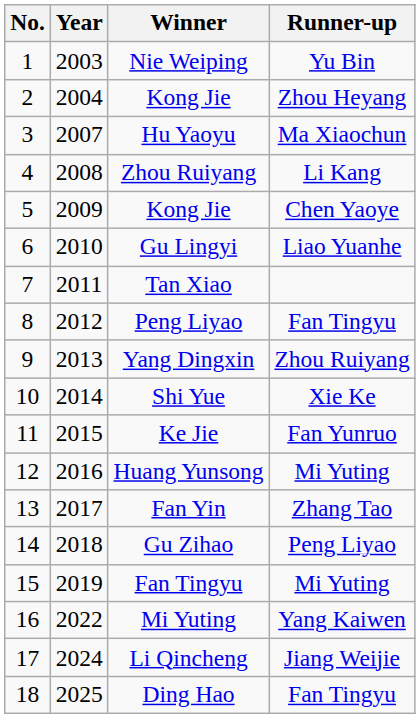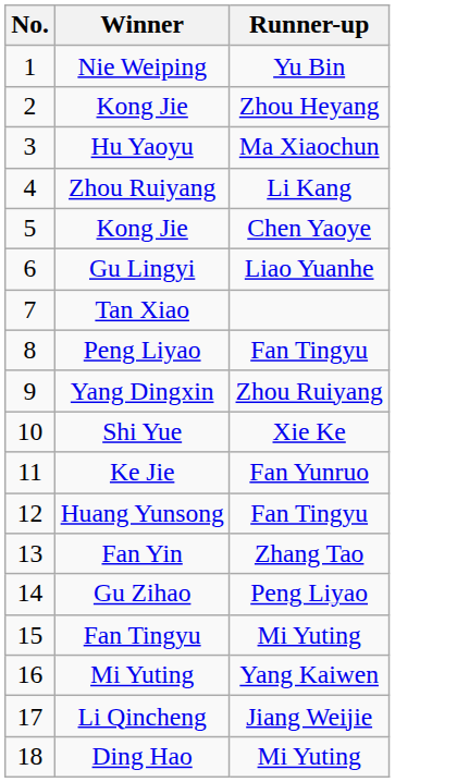- column: Year | 2003 | 2004 | 2007 | 2008 | 2009 | 2010 | 2011 | 2012 | 2013 | 2014 | 2015 | 2016 | 2017 | 2018 | 2019 | 2022 | 2024 | 2025
Huang Yunsong | Runner-up: Mi Yuting -> Fan Tingyu
Ding Hao | Runner-up: Fan Tingyu -> Mi Yuting
